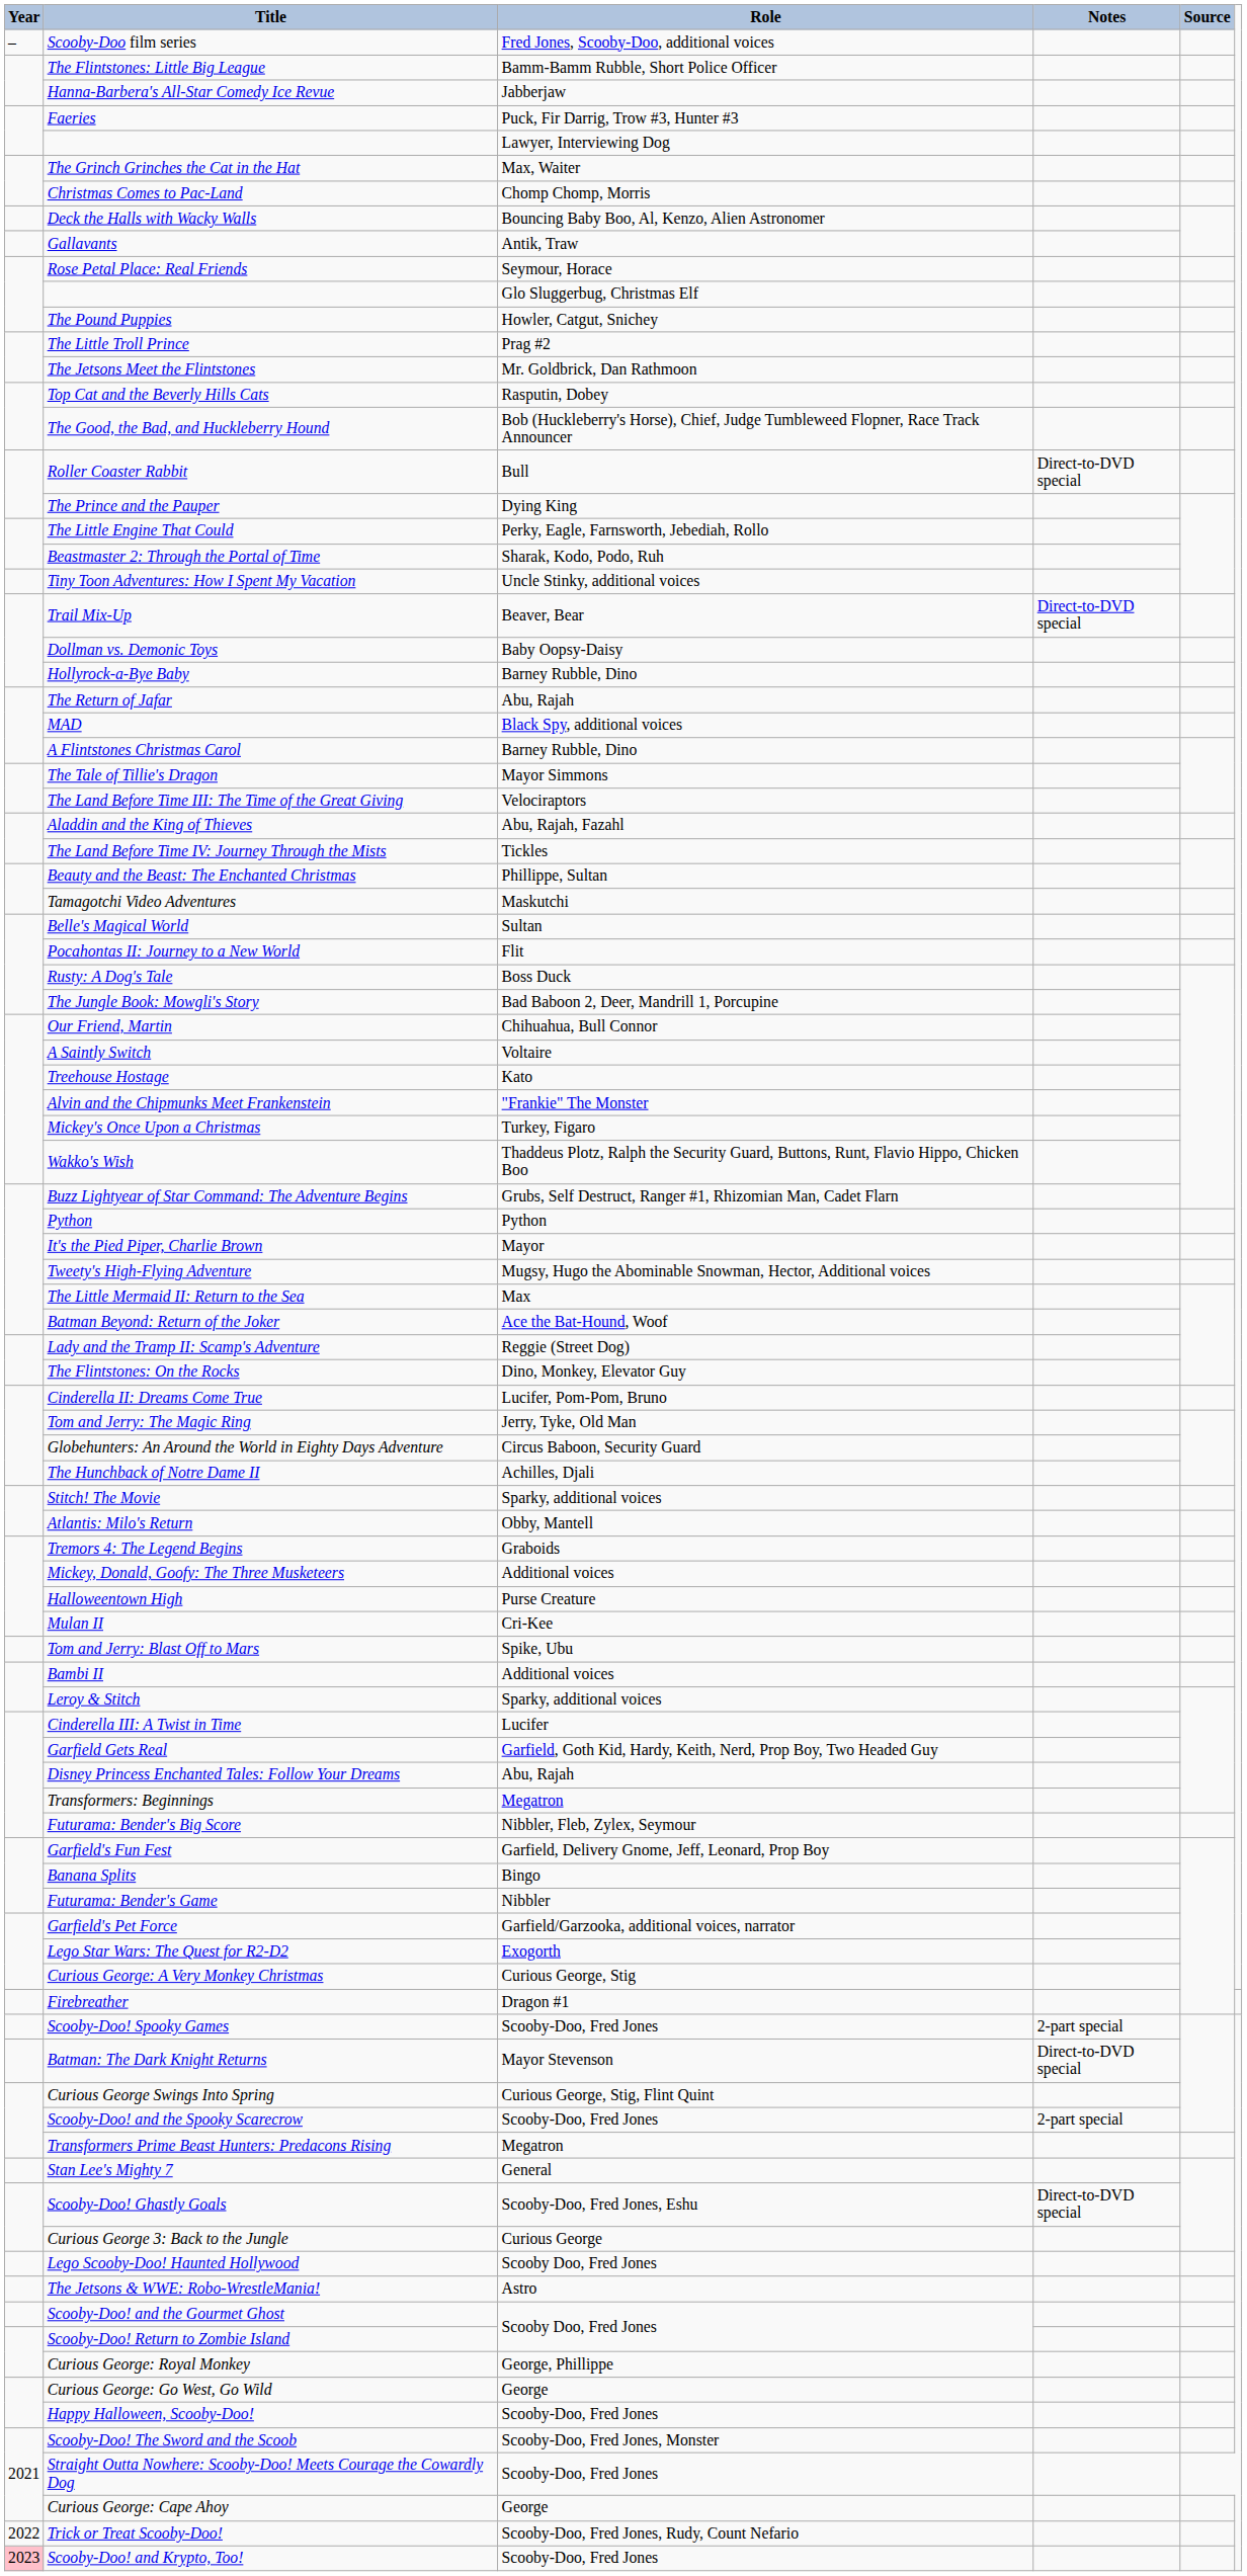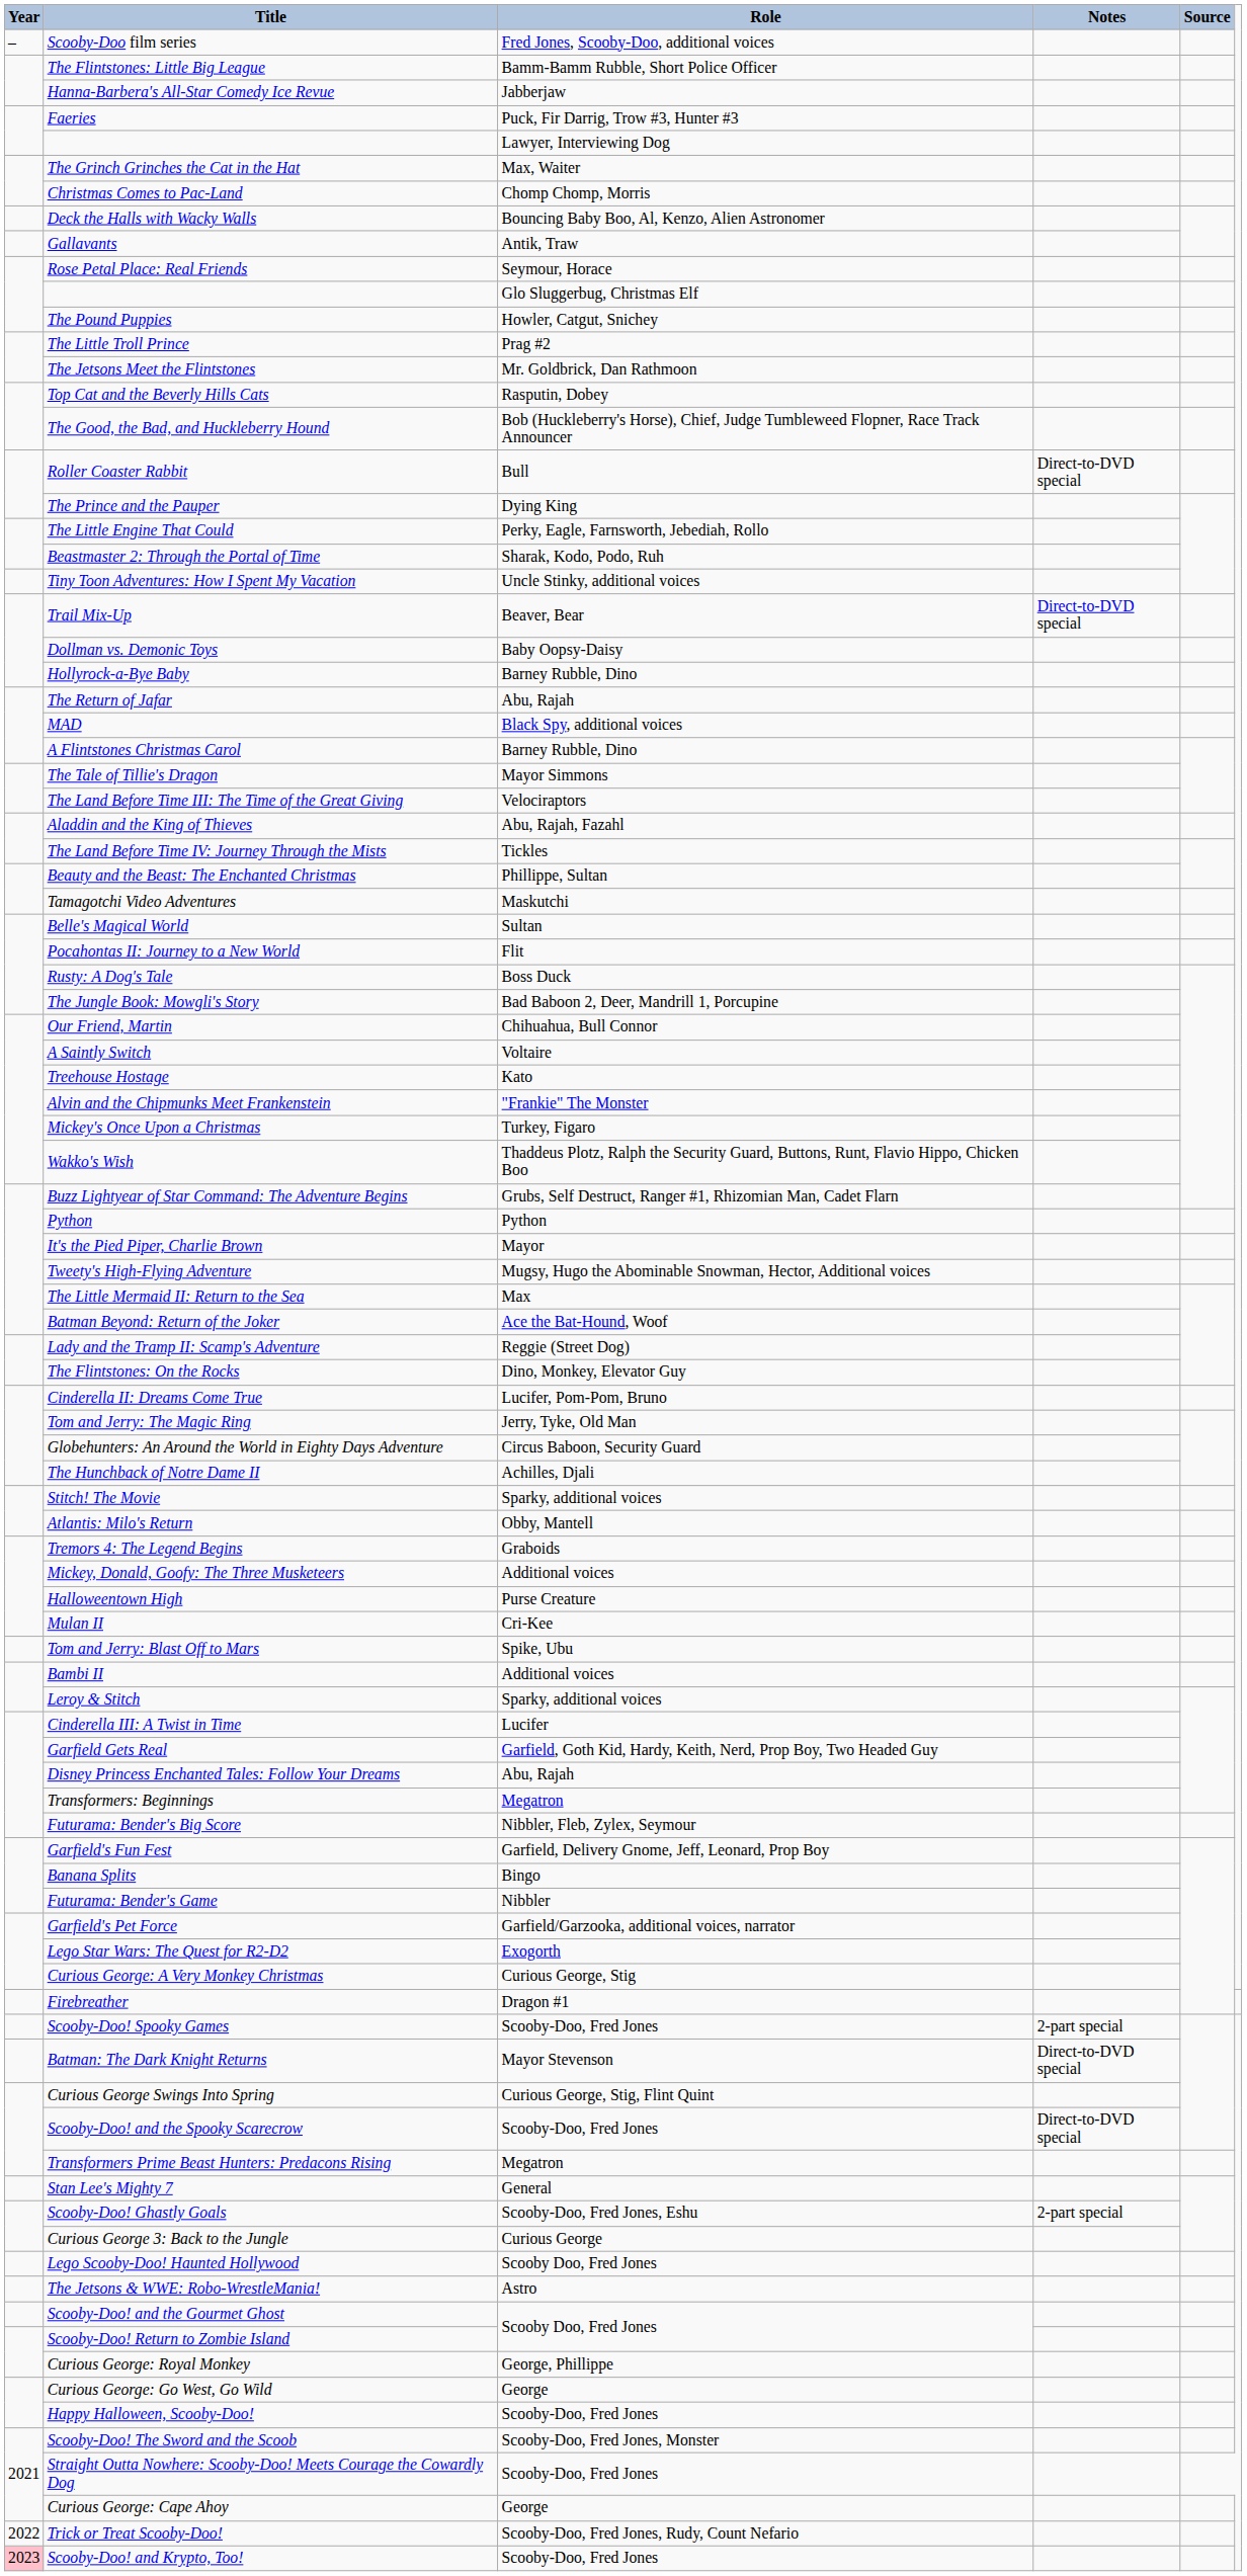Scooby-Doo! and the Spooky Scarecrow | Notes: 2-part special -> Direct-to-DVD special
Scooby-Doo! Ghastly Goals | Notes: Direct-to-DVD special -> 2-part special
